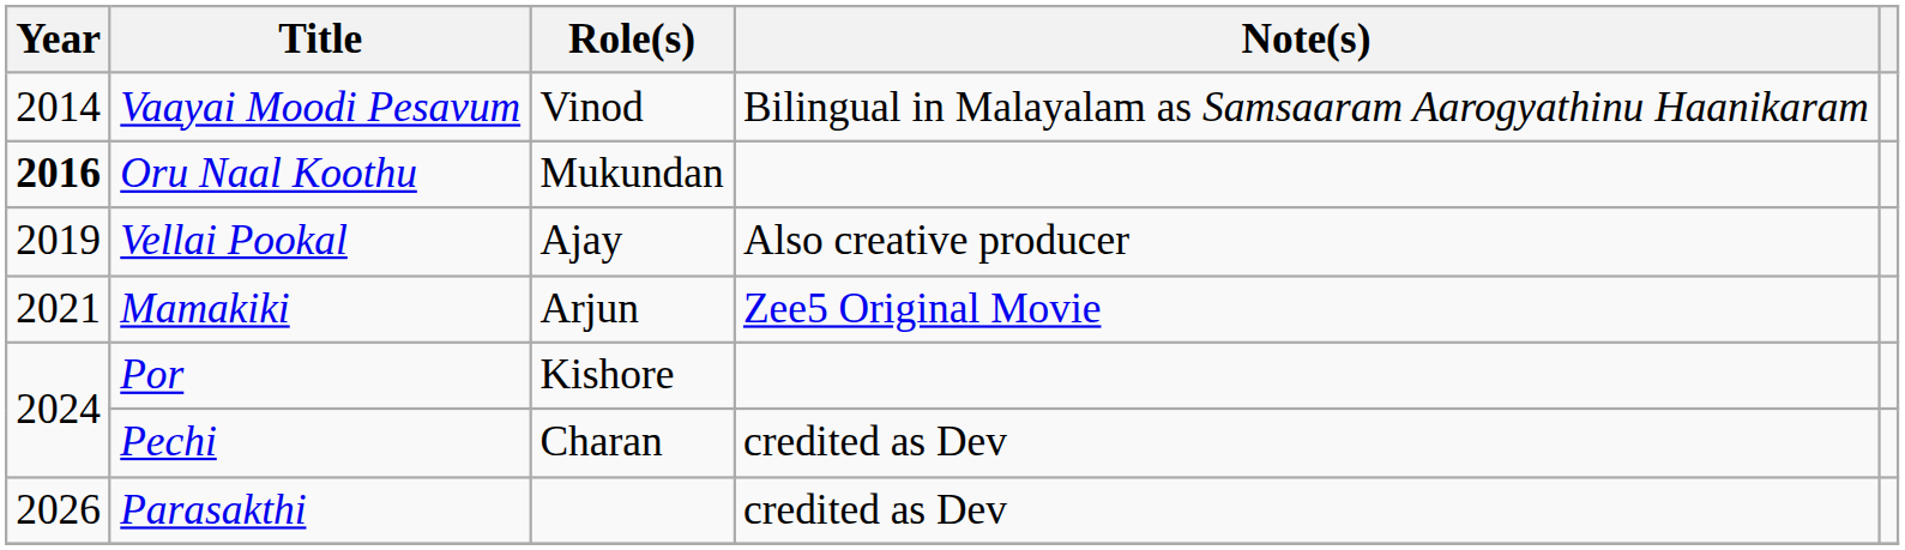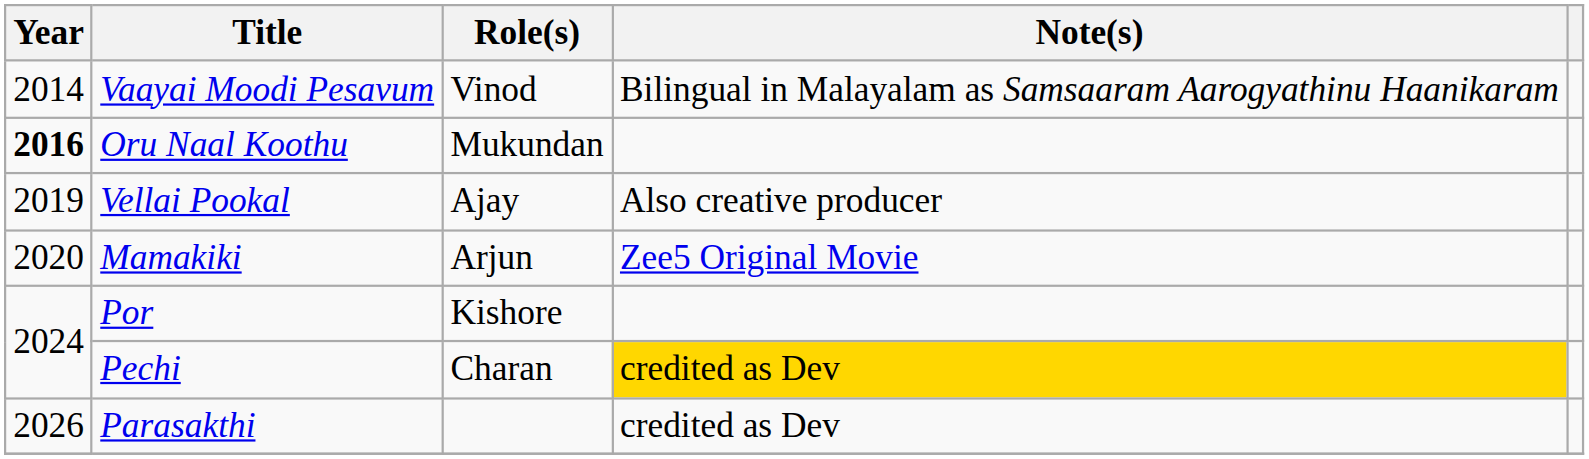Mamakiki | Year: 2021 -> 2020
Pechi | Note(s): no background -> gold background
